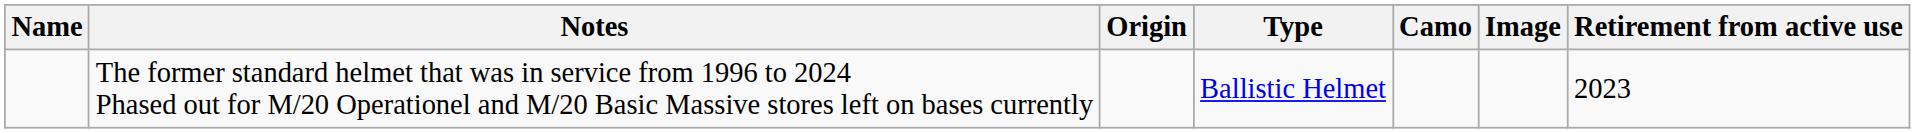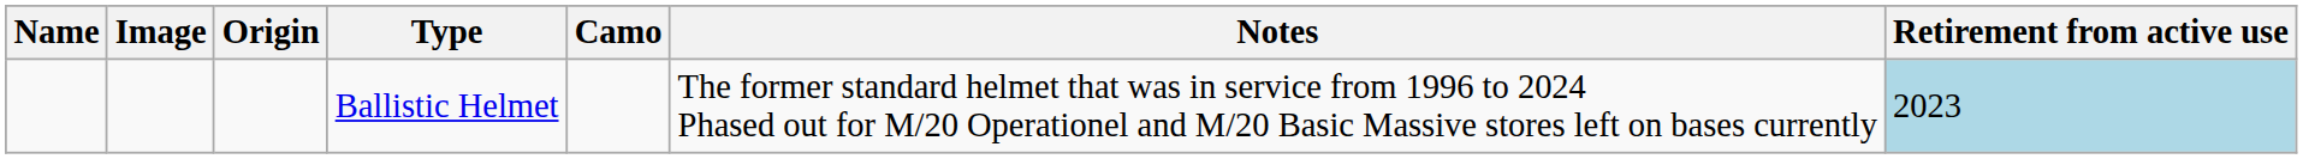columns swapped: Image <-> Notes
Ballistic Helmet | Retirement from active use: no background -> lightblue background
